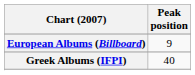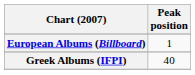European Albums (Billboard) | Peak position: 9 -> 1
